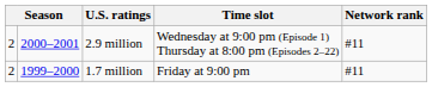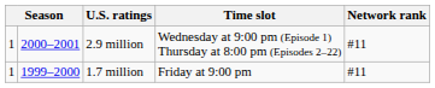2.9 million | column 1: 2 -> 1
1.7 million | column 1: 2 -> 1
